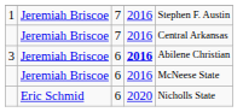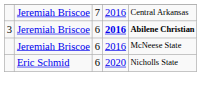- row: 1 | Jeremiah Briscoe | 7 | 2016 | Stephen F. Austin
3 | column 5: normal -> bold
